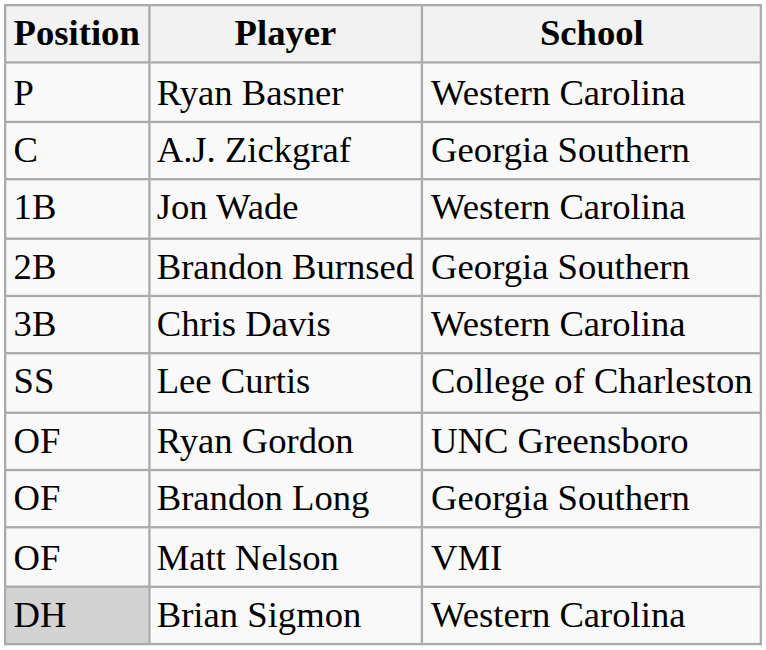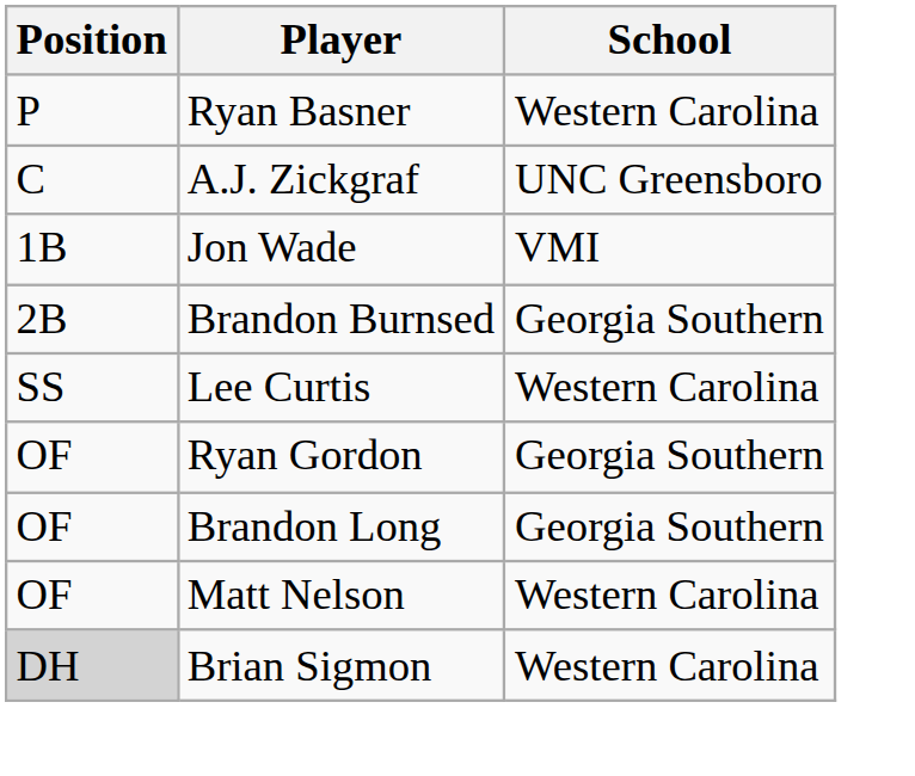A.J. Zickgraf | School: Georgia Southern -> UNC Greensboro
Jon Wade | School: Western Carolina -> VMI
- row: 3B | Chris Davis | Western Carolina
Lee Curtis | School: College of Charleston -> Western Carolina
Ryan Gordon | School: UNC Greensboro -> Georgia Southern
Matt Nelson | School: VMI -> Western Carolina
